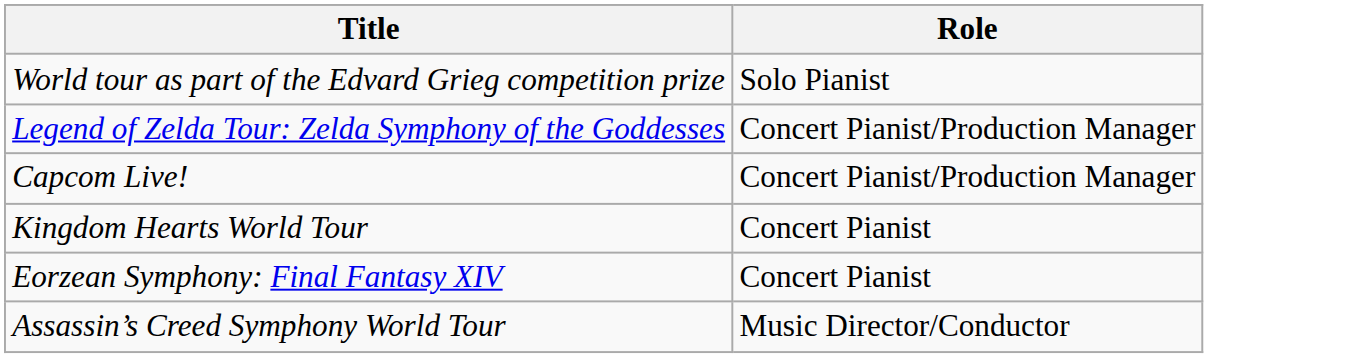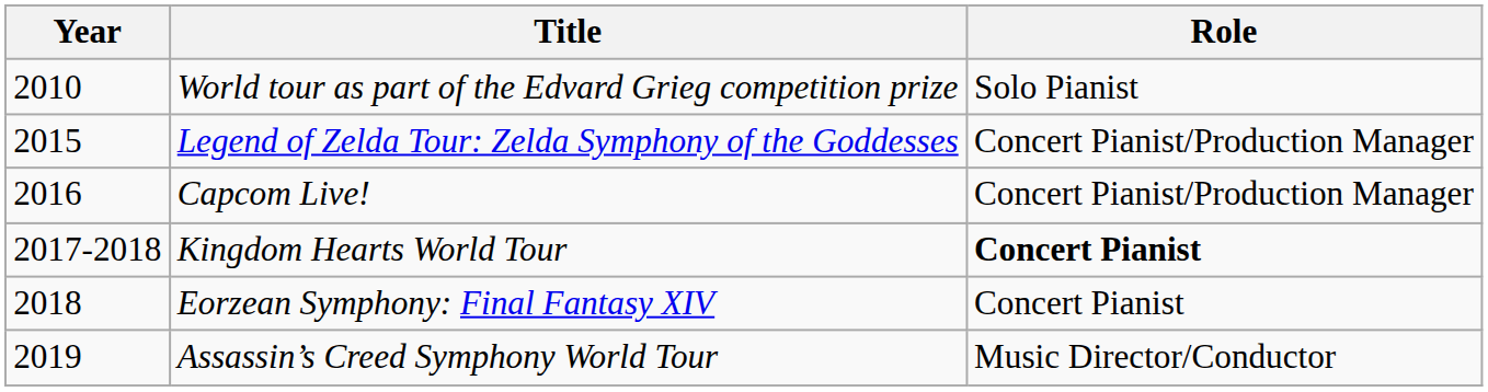+ column: Year | 2010 | 2015 | 2016 | 2017-2018 | 2018 | 2019
Kingdom Hearts World Tour | Role: normal -> bold
